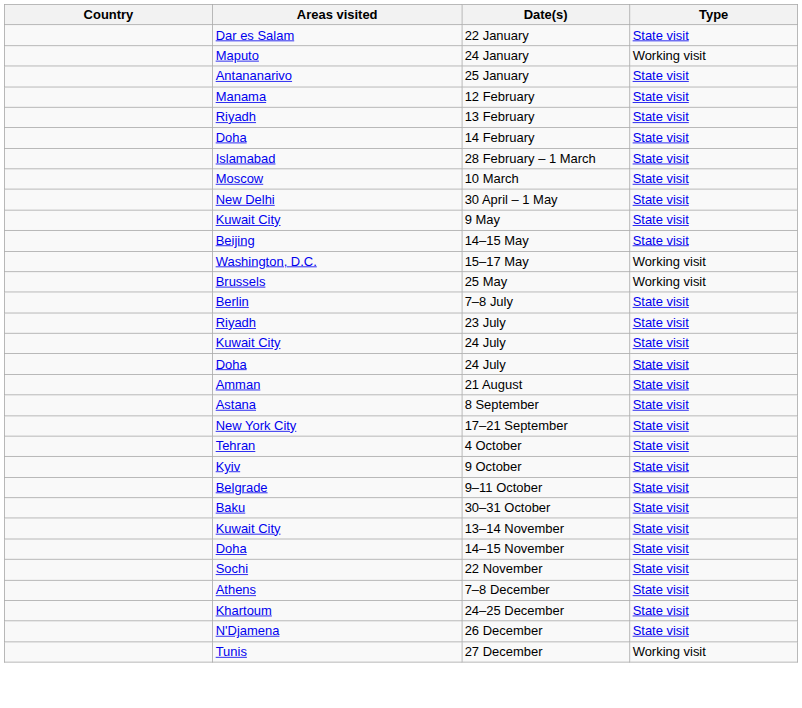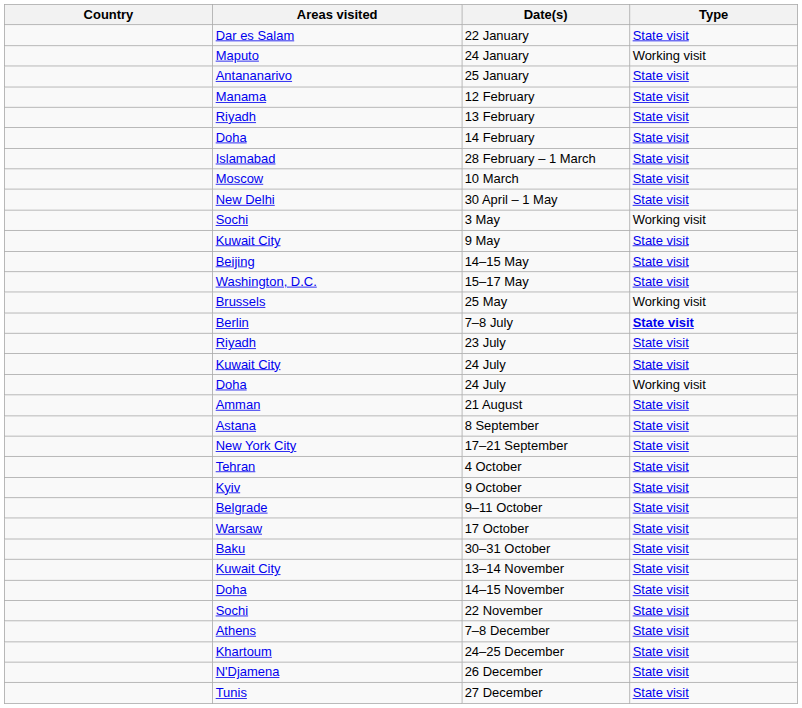+ row: Sochi | 3 May | Working visit
15–17 May | Type: Working visit -> State visit
7–8 July | Type: normal -> bold
Doha / 24 July | Type: State visit -> Working visit
+ row: Warsaw | 17 October | State visit
27 December | Type: Working visit -> State visit
